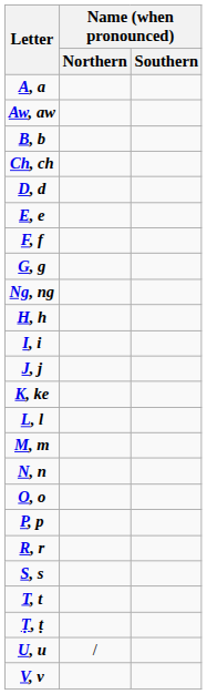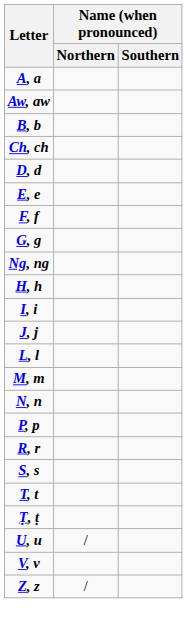- row: K, ke
- row: O, o
+ row: Z, z | /
